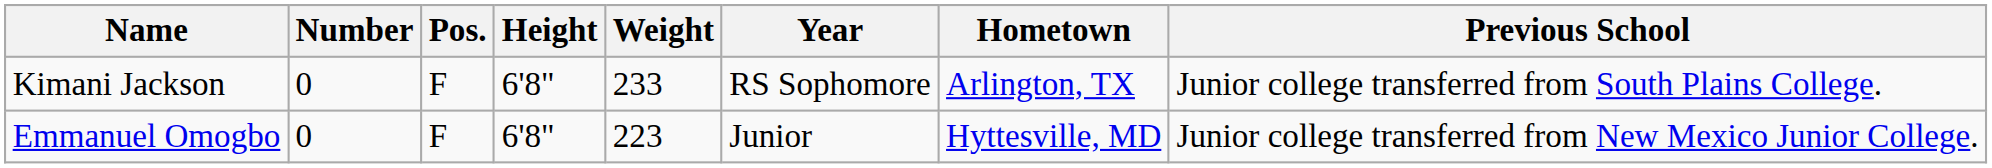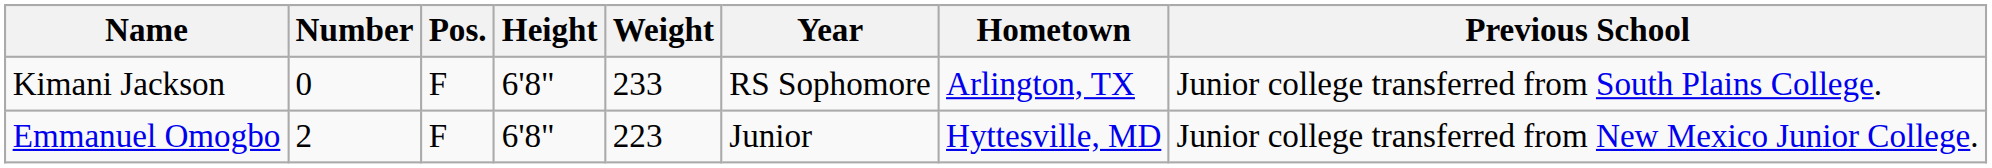Emmanuel Omogbo | Number: 0 -> 2
